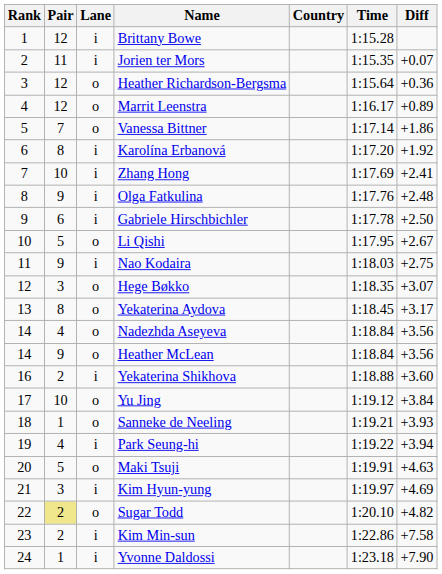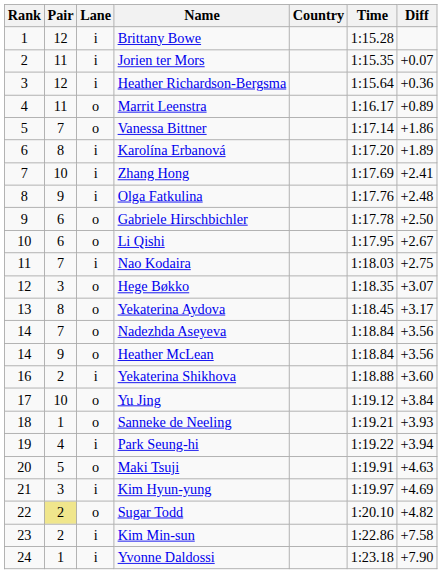Heather Richardson-Bergsma | Lane: o -> i
Marrit Leenstra | Pair: 12 -> 11
Karolína Erbanová | Diff: +1.92 -> +1.89
Gabriele Hirschbichler | Lane: i -> o
Li Qishi | Pair: 5 -> 6
Nao Kodaira | Pair: 9 -> 7
Nadezhda Aseyeva | Pair: 4 -> 7
